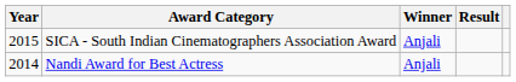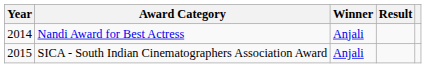rows swapped: Nandi Award for Best Actress <-> SICA - South Indian Cinematographers Association Award
